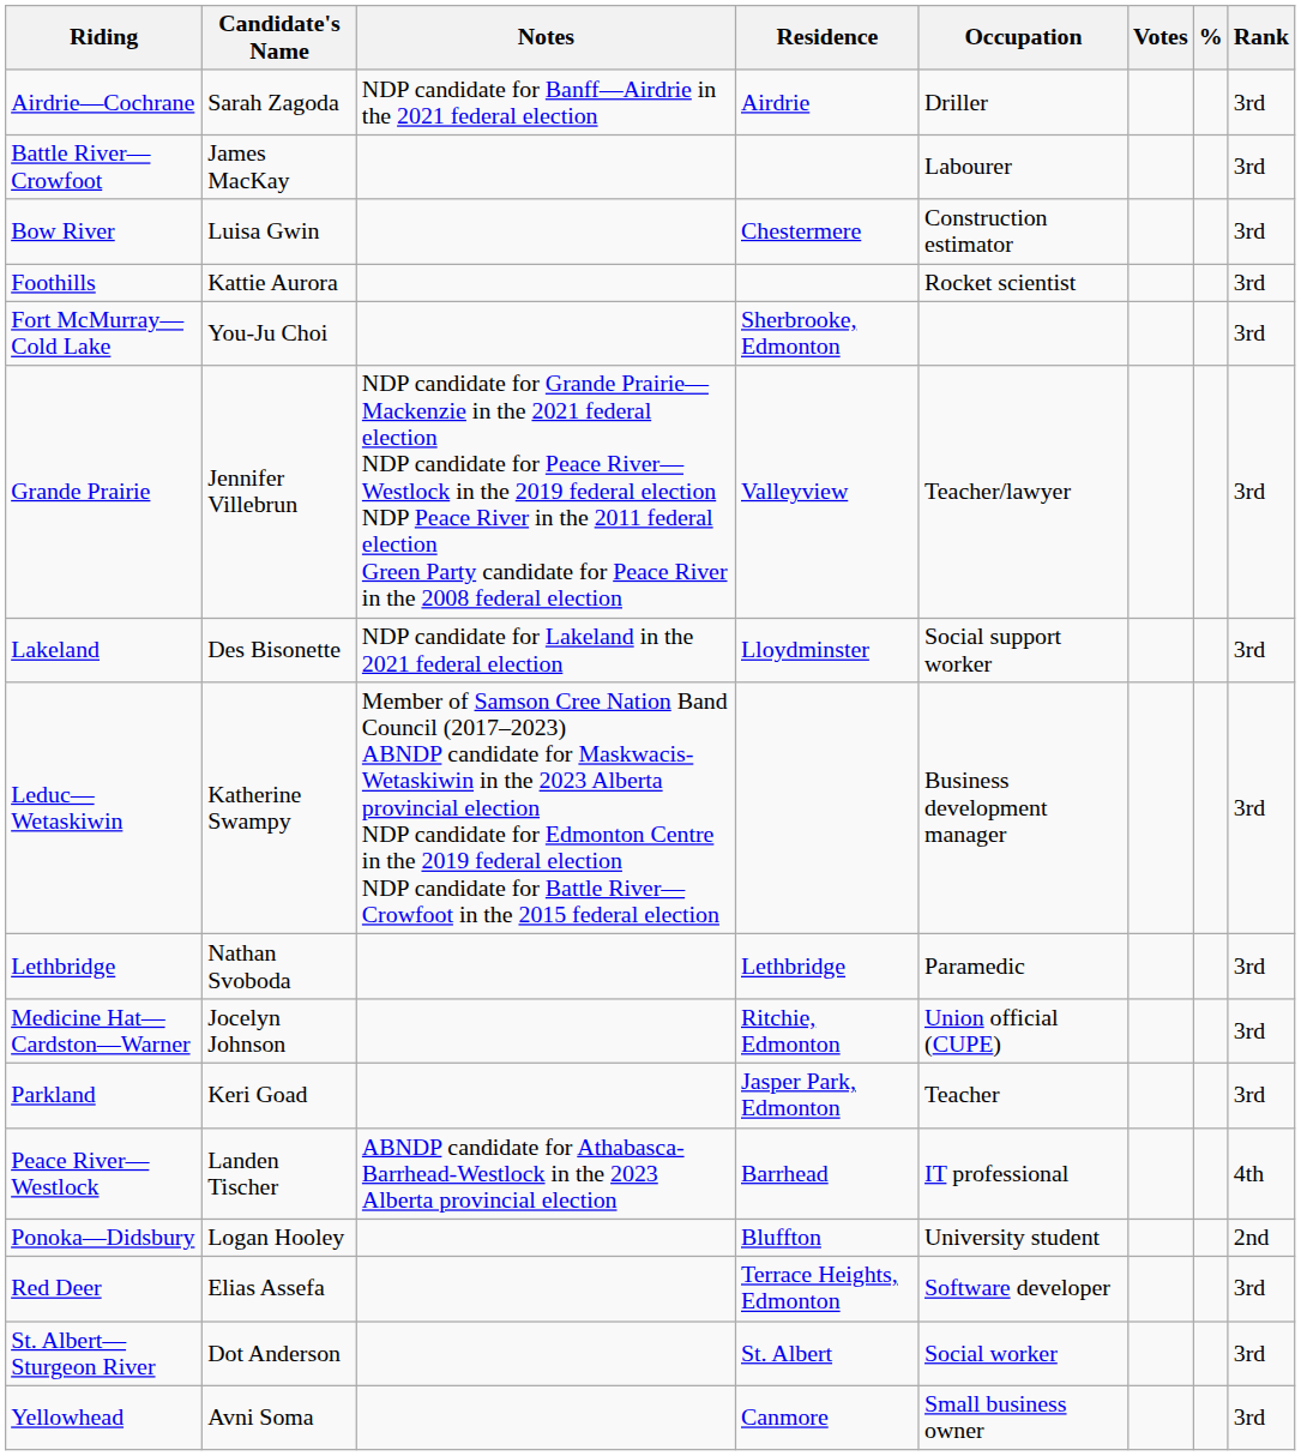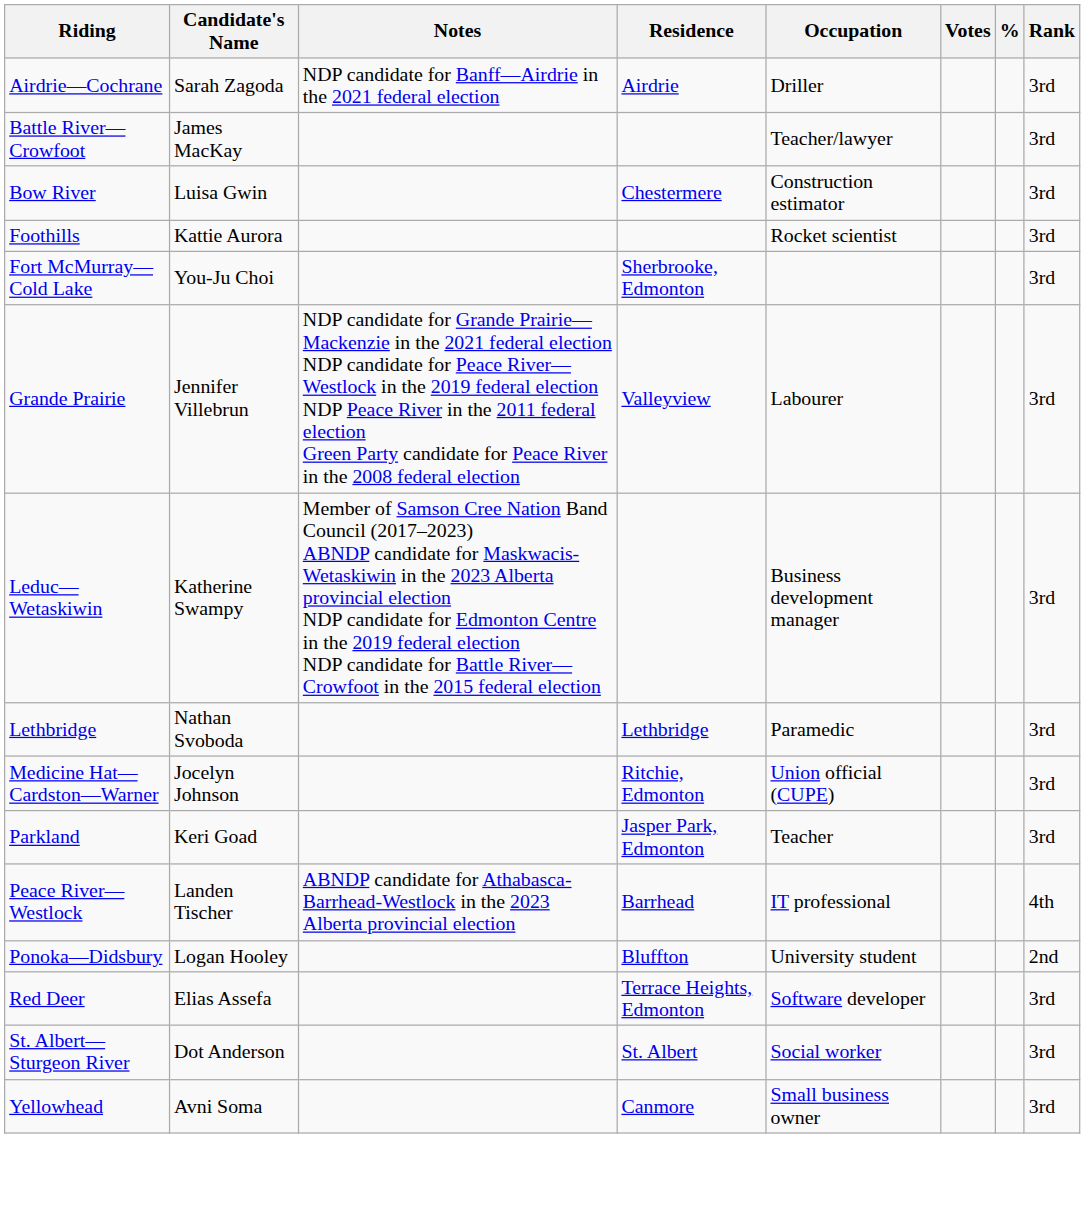Battle River—Crowfoot | Occupation: Labourer -> Teacher/lawyer
Grande Prairie | Occupation: Teacher/lawyer -> Labourer
- row: Lakeland | Des Bisonette | NDP candidate for Lakeland in the 2021 federal election | Lloydminster | Social support worker | 3rd
